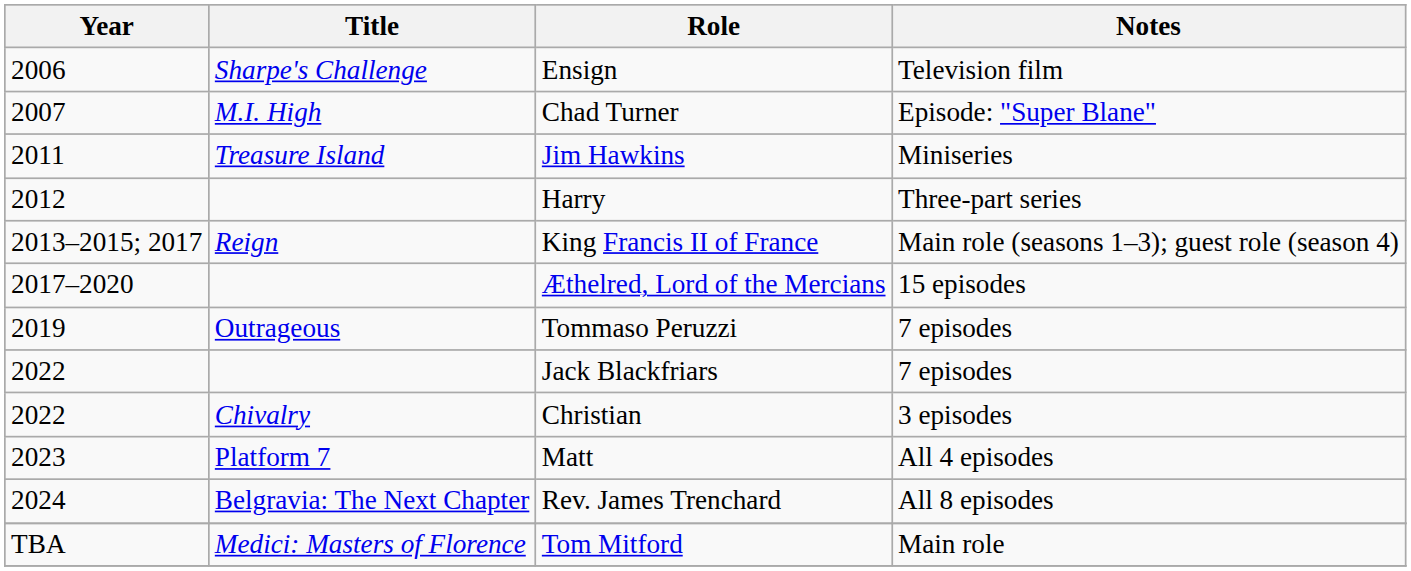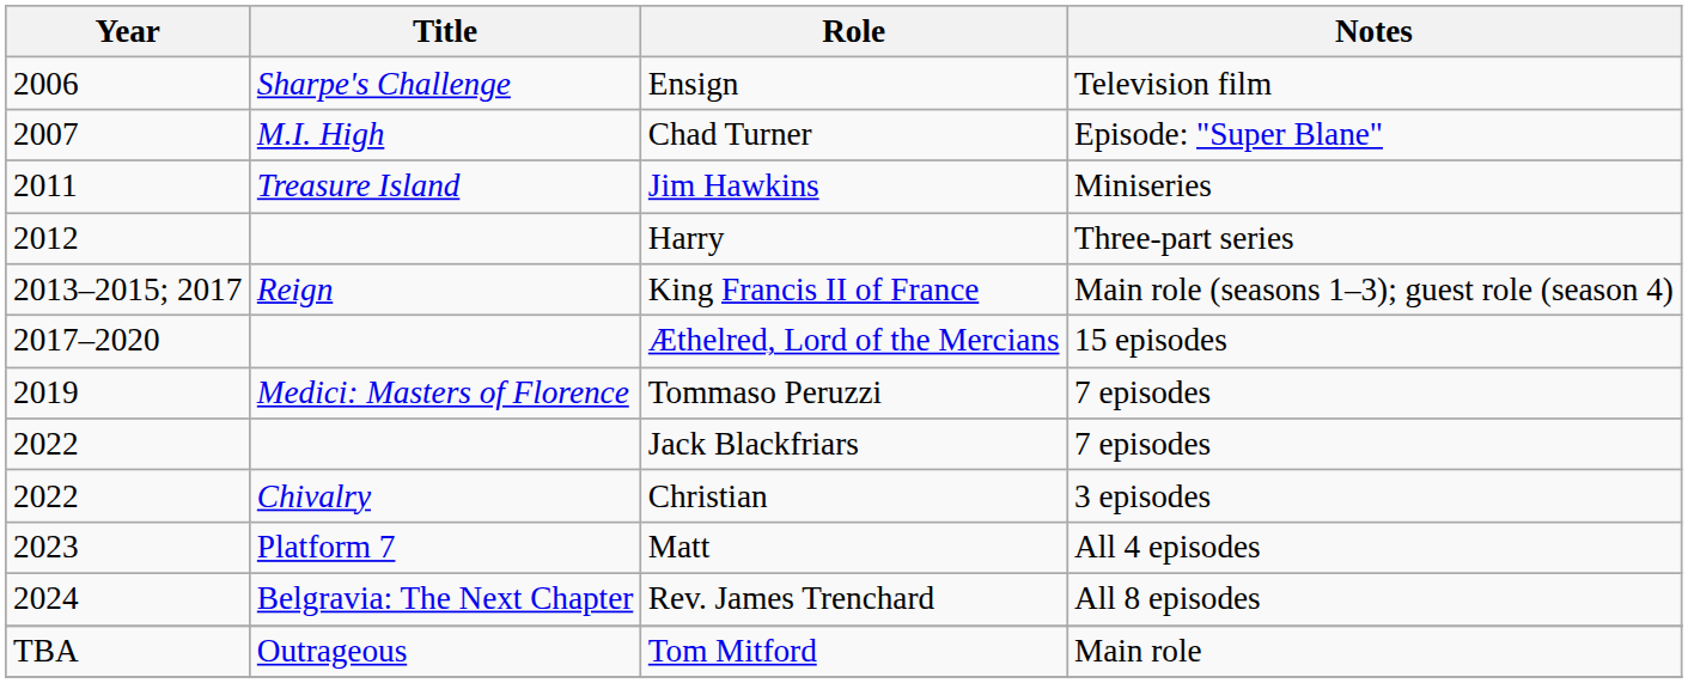Tommaso Peruzzi | Title: Outrageous -> Medici: Masters of Florence
Tom Mitford | Title: Medici: Masters of Florence -> Outrageous
